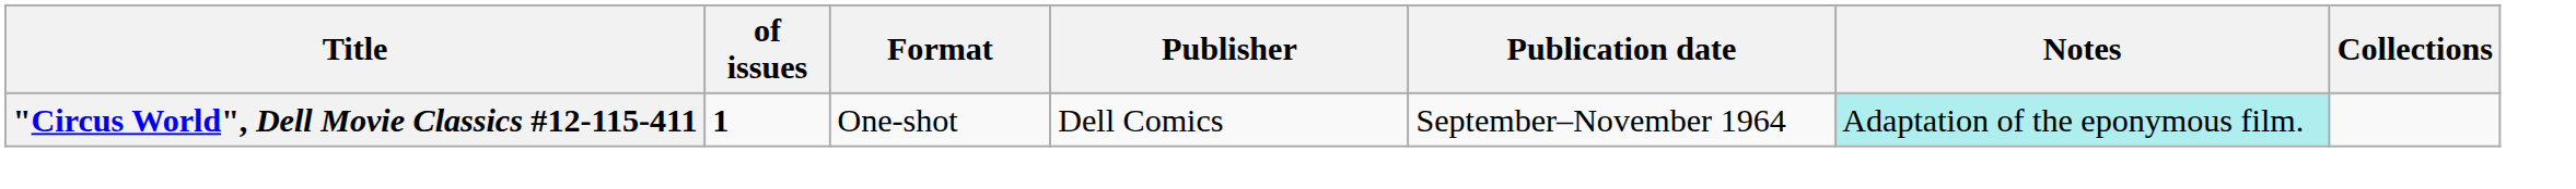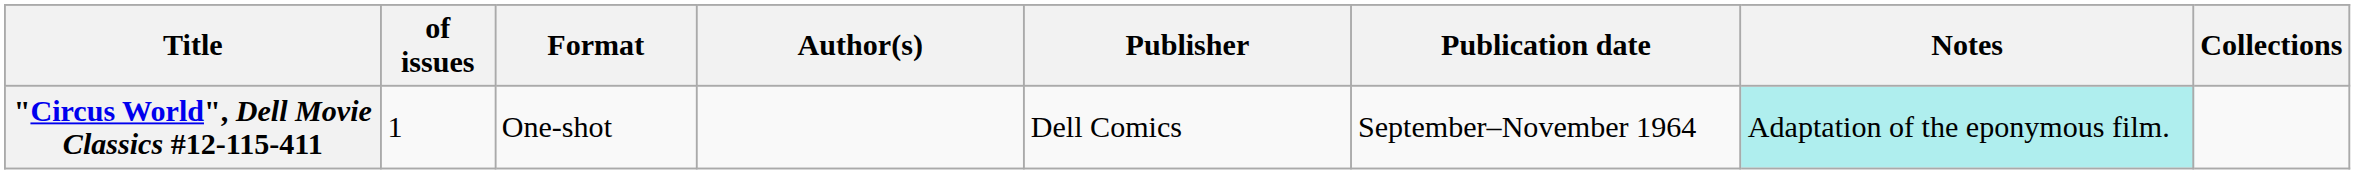+ column: Author(s)
"Circus World", Dell Movie Classics #12-115-411 | of issues: bold -> normal
